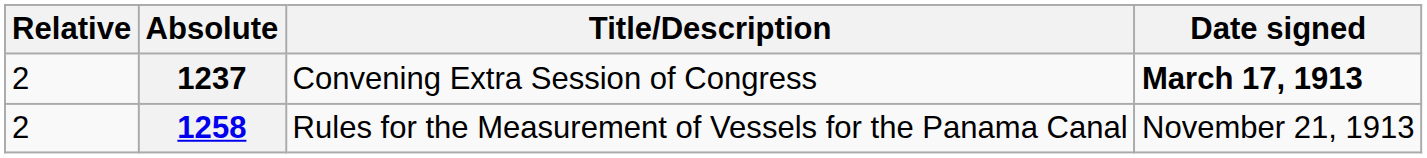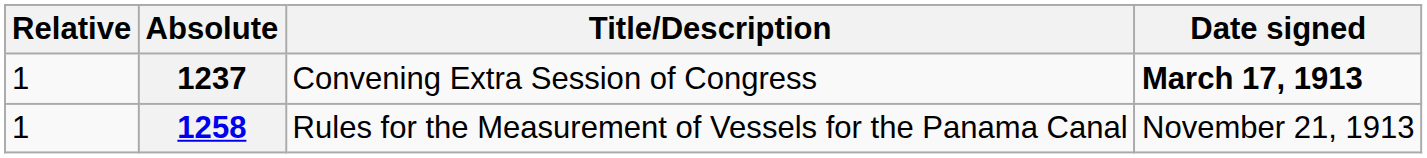1237 | Relative: 2 -> 1
1258 | Relative: 2 -> 1
